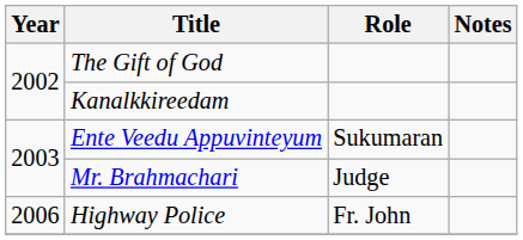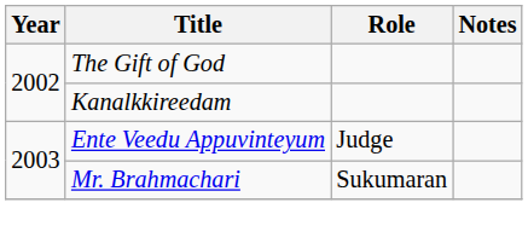Ente Veedu Appuvinteyum | Role: Sukumaran -> Judge
Mr. Brahmachari | Role: Judge -> Sukumaran
- row: 2006 | Highway Police | Fr. John
